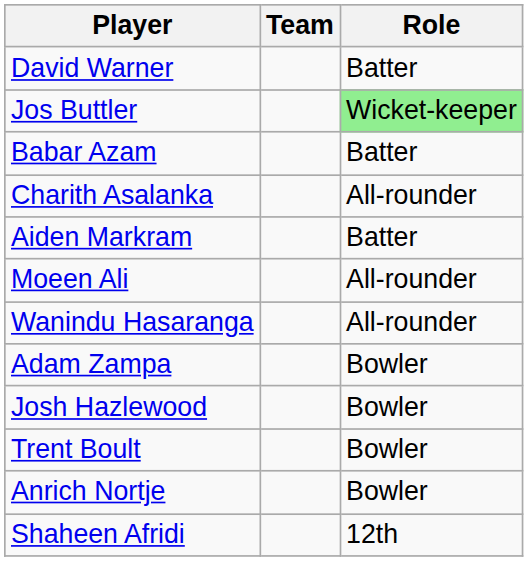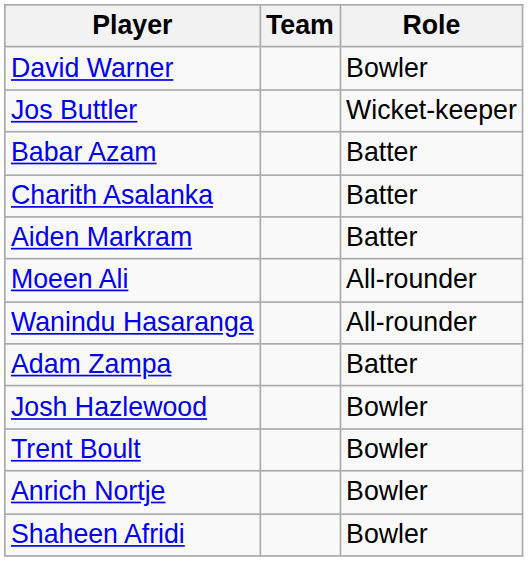David Warner | Role: Batter -> Bowler
Jos Buttler | Role: lightgreen background -> no background
Charith Asalanka | Role: All-rounder -> Batter
Adam Zampa | Role: Bowler -> Batter
Shaheen Afridi | Role: 12th -> Bowler
